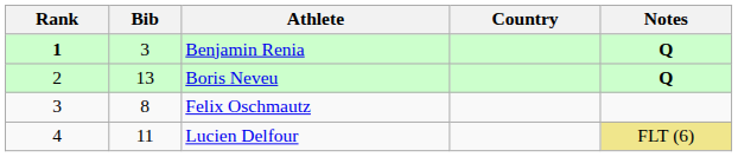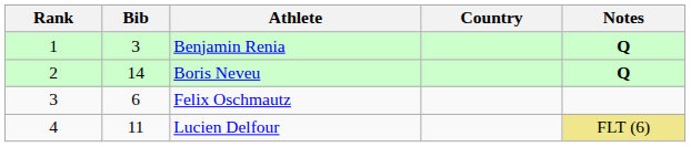Benjamin Renia | Rank: bold -> normal
Boris Neveu | Bib: 13 -> 14
Felix Oschmautz | Bib: 8 -> 6
